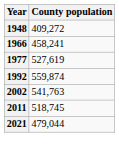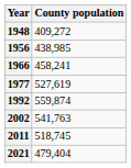+ row: 1956 | 438,985
2021 | County population: 479,044 -> 479,404
